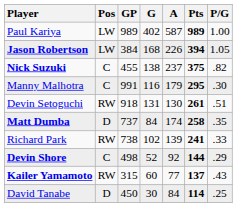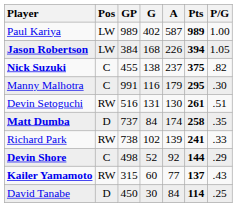Devin Setoguchi | GP: 918 -> 516
